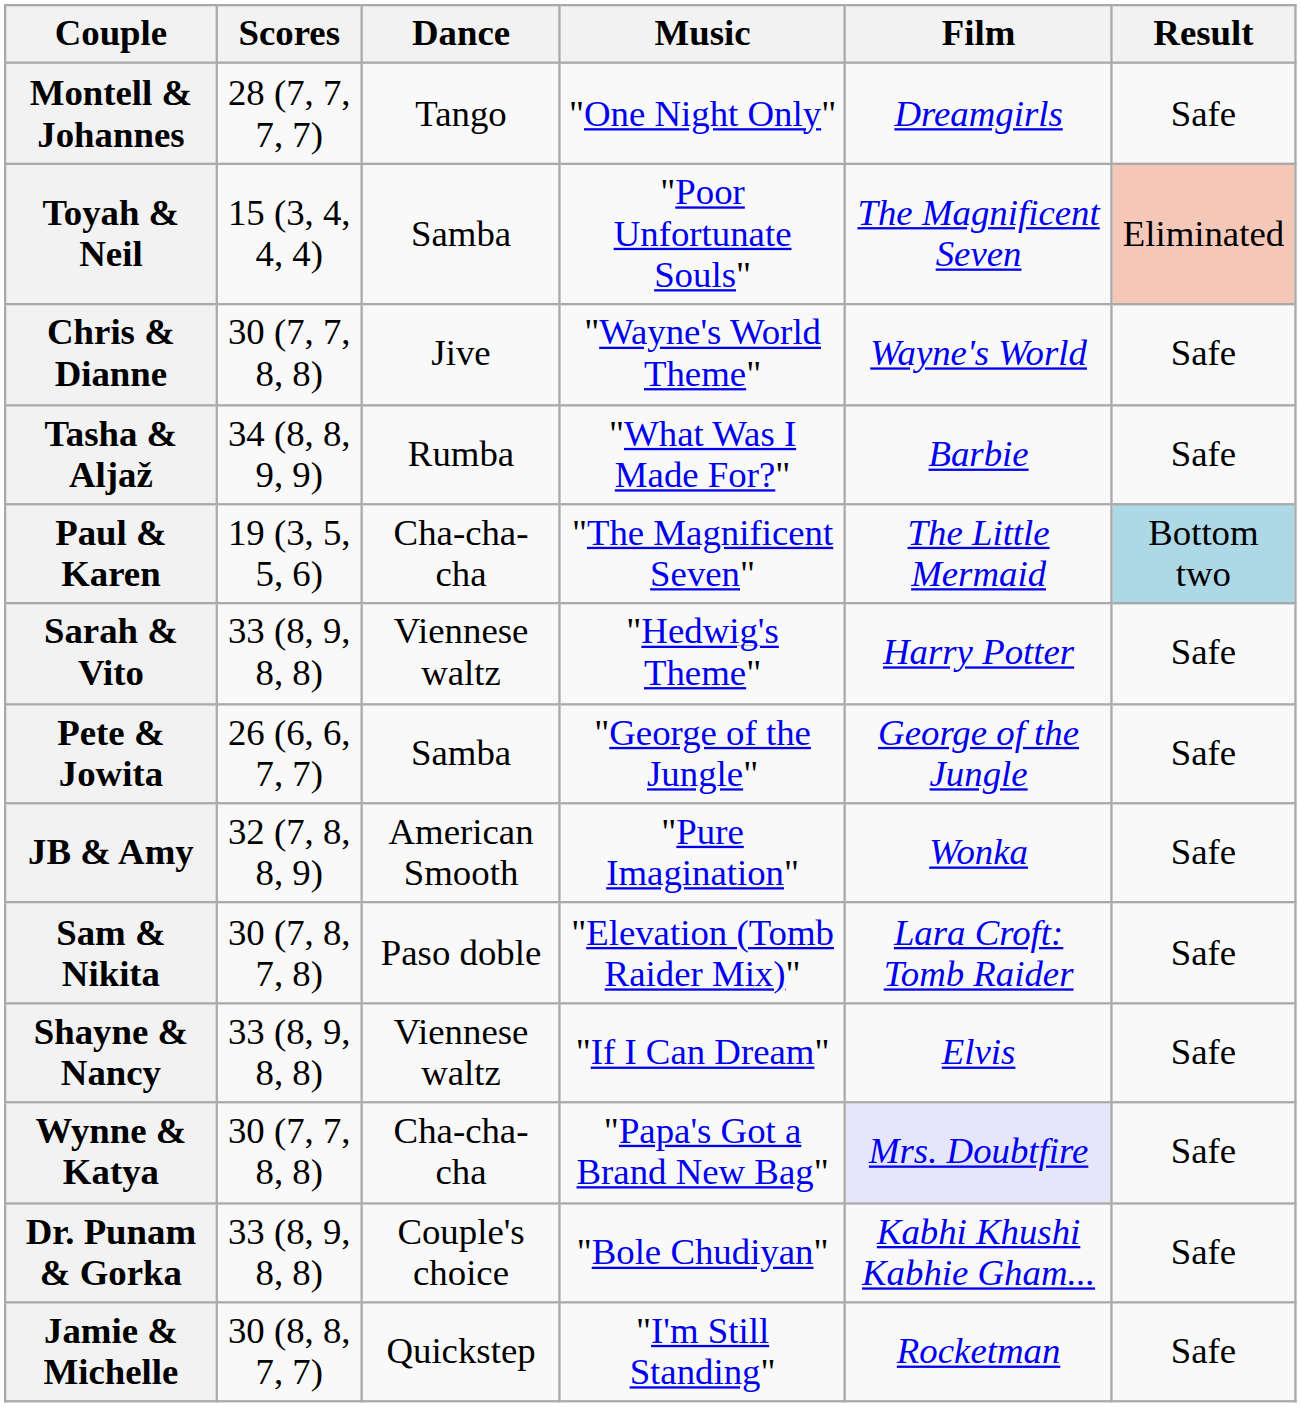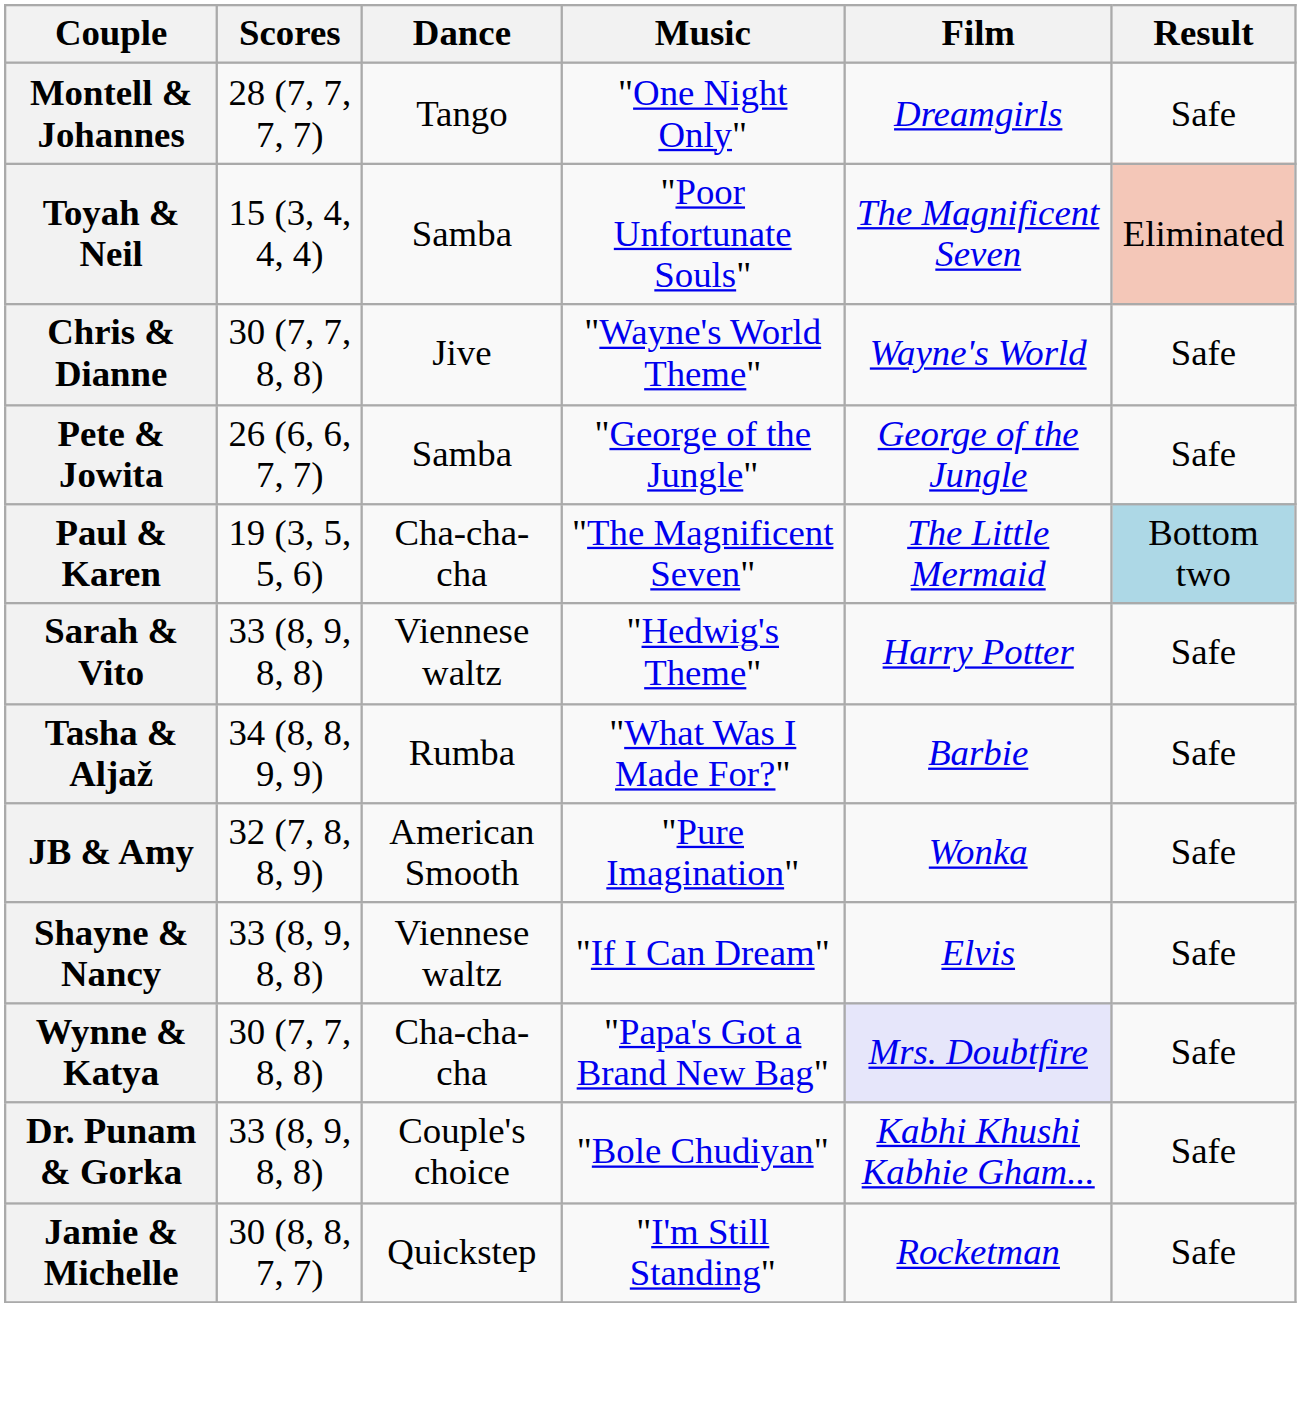rows swapped: Tasha & Aljaž <-> Pete & Jowita
- row: Sam & Nikita | 30 (7, 8, 7, 8) | Paso doble | "Elevation (Tomb Raider Mix)" | Lara Croft: Tomb Raider | Safe
